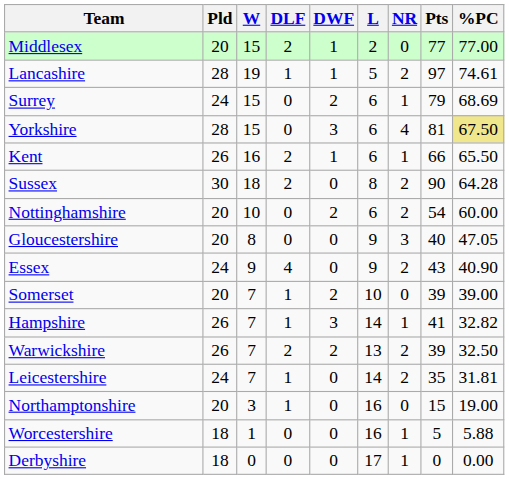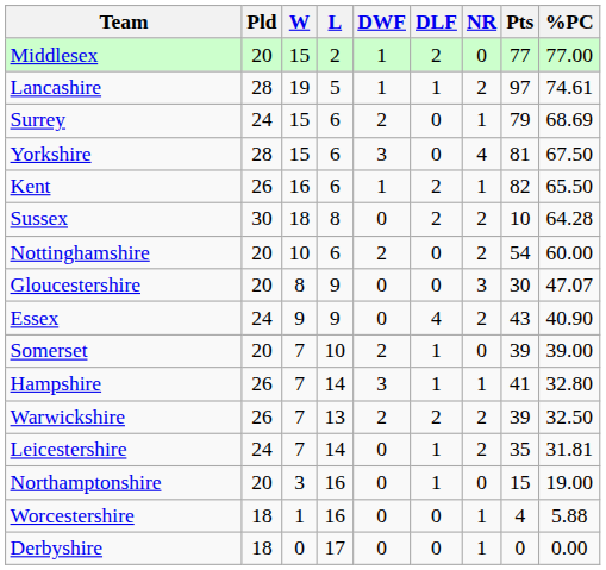columns swapped: L <-> DLF
Yorkshire | %PC: khaki background -> no background
Kent | Pts: 66 -> 82
Sussex | Pts: 90 -> 10
Gloucestershire | Pts: 40 -> 30
Gloucestershire | %PC: 47.05 -> 47.07
Hampshire | %PC: 32.82 -> 32.80
Worcestershire | Pts: 5 -> 4
